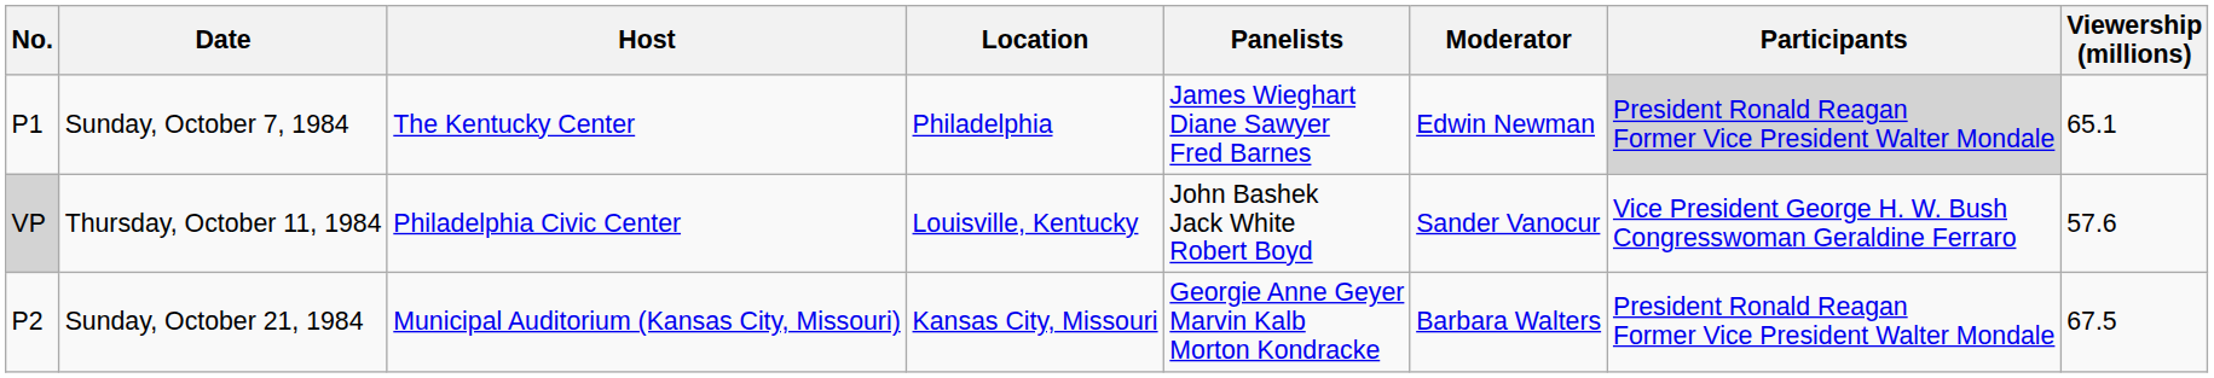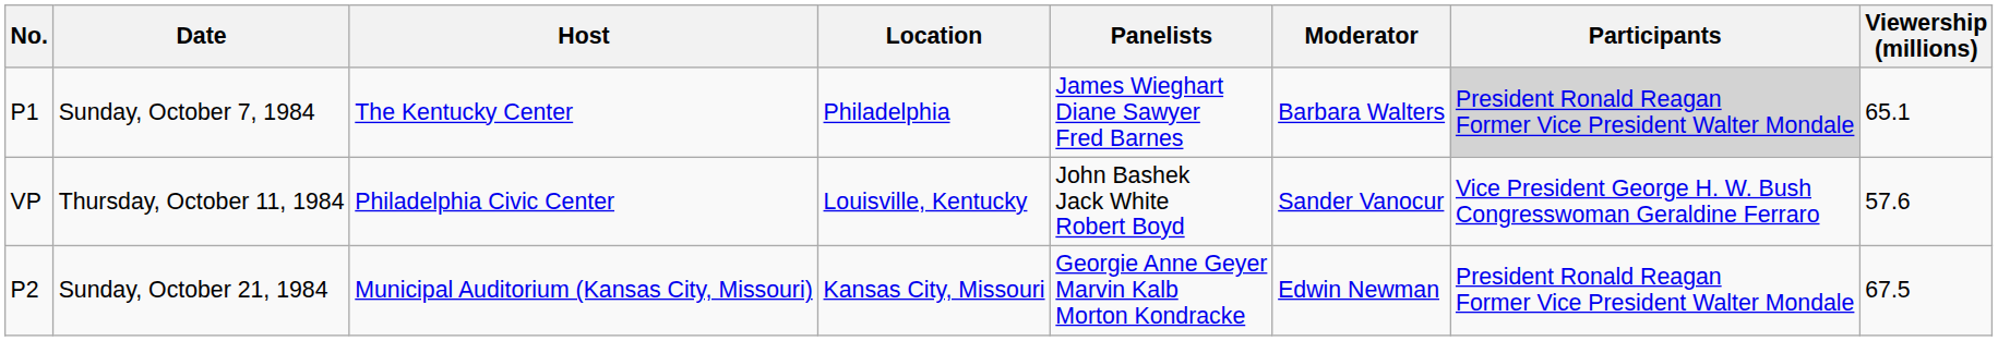Sunday, October 7, 1984 | Moderator: Edwin Newman -> Barbara Walters
Thursday, October 11, 1984 | No.: lightgrey background -> no background
Sunday, October 21, 1984 | Moderator: Barbara Walters -> Edwin Newman
